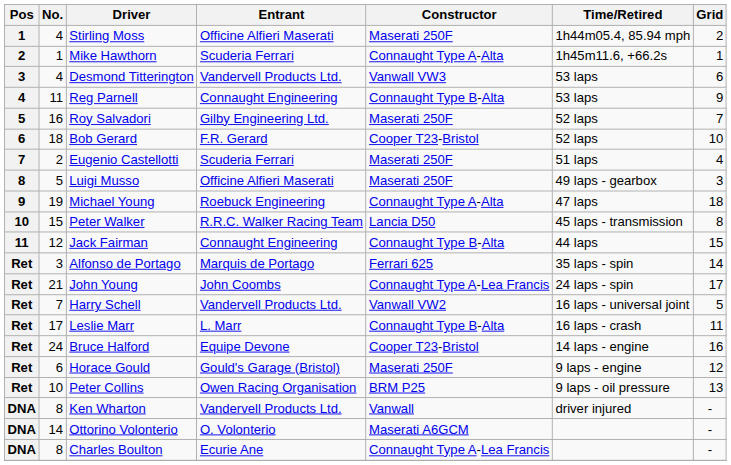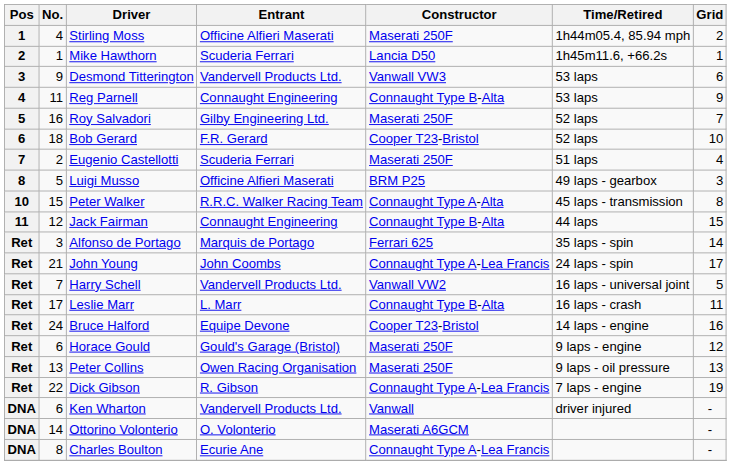Mike Hawthorn | Constructor: Connaught Type A-Alta -> Lancia D50
Desmond Titterington | No.: 4 -> 9
Luigi Musso | Constructor: Maserati 250F -> BRM P25
- row: 9 | 19 | Michael Young | Roebuck Engineering | Connaught Type A-Alta | 47 laps | 18
Peter Walker | Constructor: Lancia D50 -> Connaught Type A-Alta
Peter Collins | No.: 10 -> 13
Peter Collins | Constructor: BRM P25 -> Maserati 250F
+ row: Ret | 22 | Dick Gibson | R. Gibson | Connaught Type A-Lea Francis | 7 laps - engine | 19
Ken Wharton | No.: 8 -> 6
